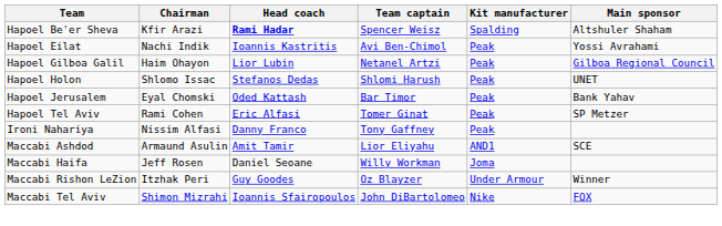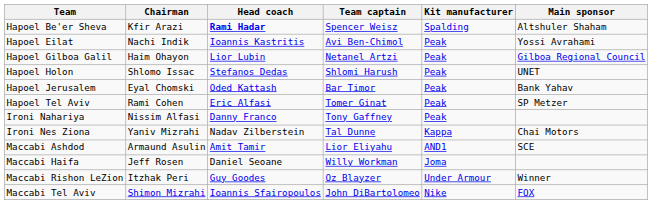+ row: Ironi Nes Ziona | Yaniv Mizrahi | Nadav Zilberstein | Tal Dunne | Kappa | Chai Motors
